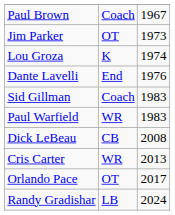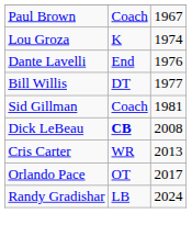- row: Jim Parker | OT | 1973
+ row: Bill Willis | DT | 1977
Sid Gillman | column 3: 1983 -> 1981
- row: Paul Warfield | WR | 1983
Dick LeBeau | column 2: normal -> bold
